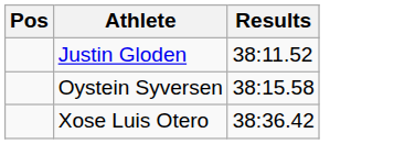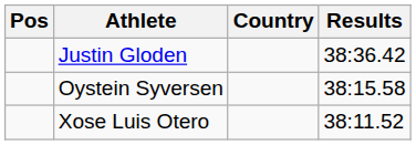+ column: Country
Justin Gloden | Results: 38:11.52 -> 38:36.42
Xose Luis Otero | Results: 38:36.42 -> 38:11.52
